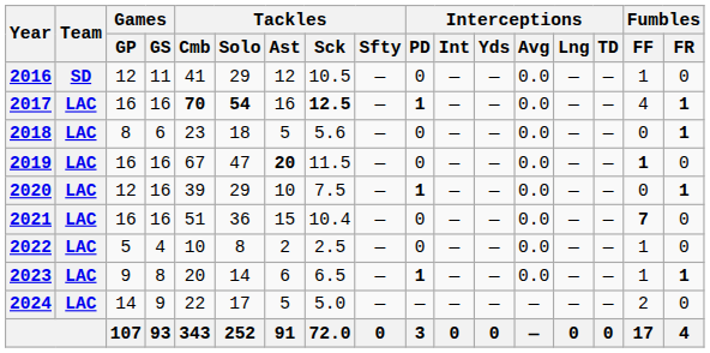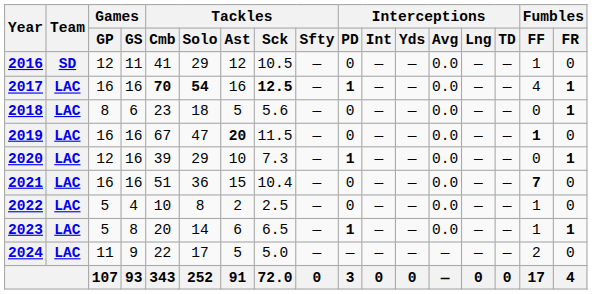2020 | Tackles / Sck: 7.5 -> 7.3
2023 | Games / GP: 9 -> 5
2024 | Games / GP: 14 -> 11
